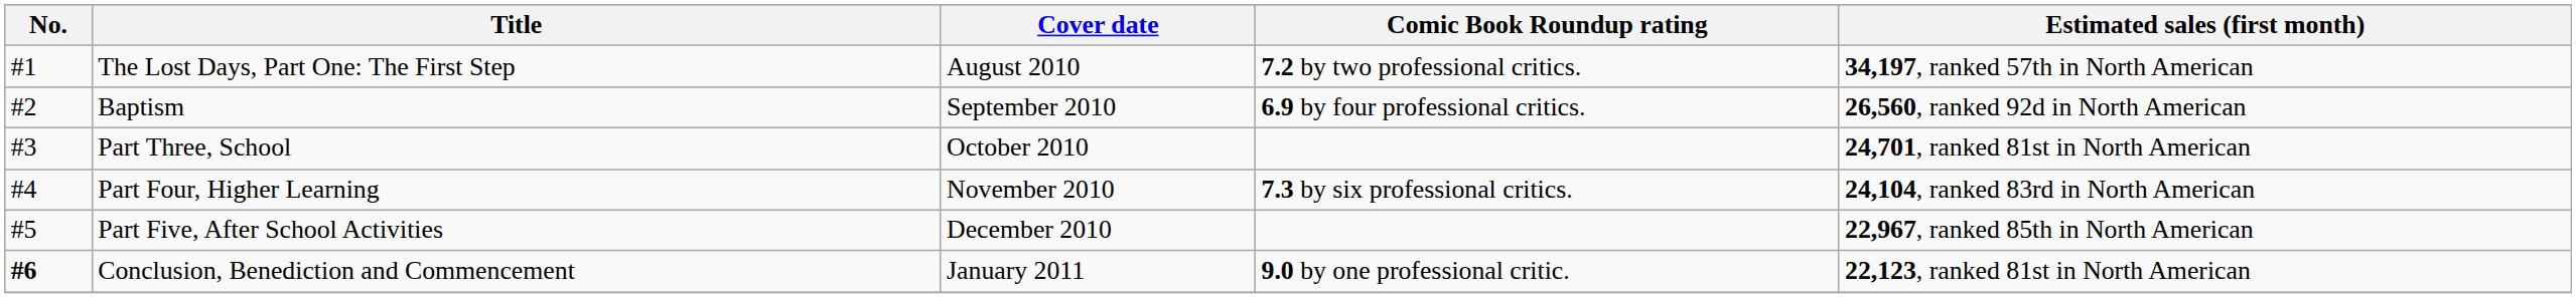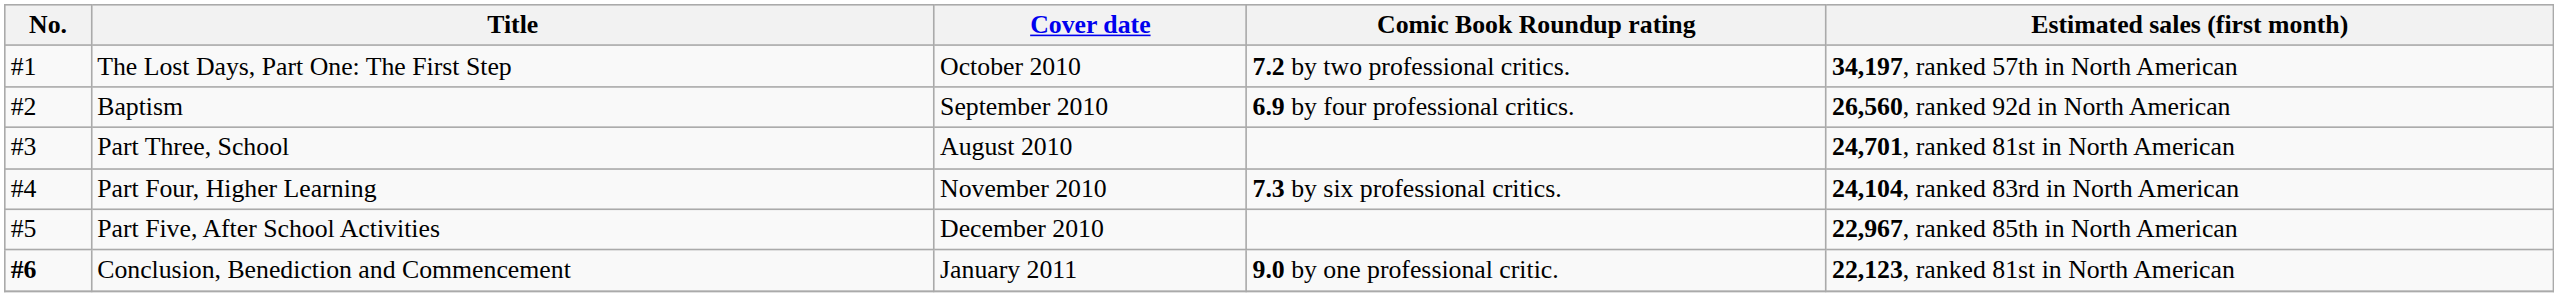The Lost Days, Part One: The First Step | Cover date: August 2010 -> October 2010
Part Three, School | Cover date: October 2010 -> August 2010
